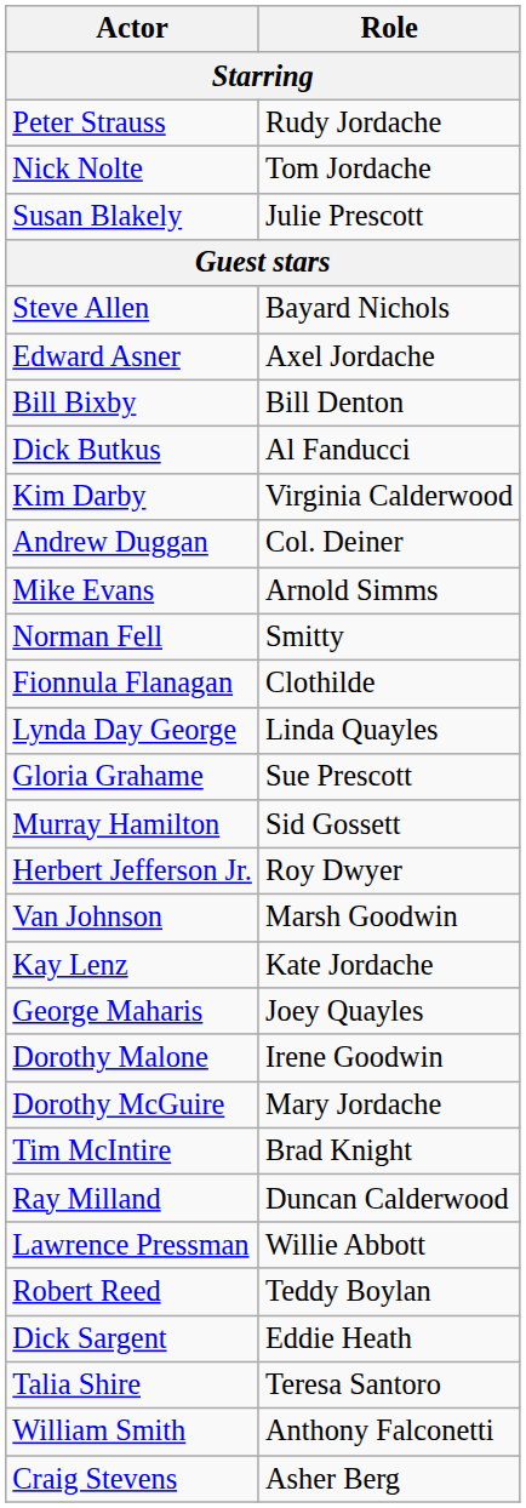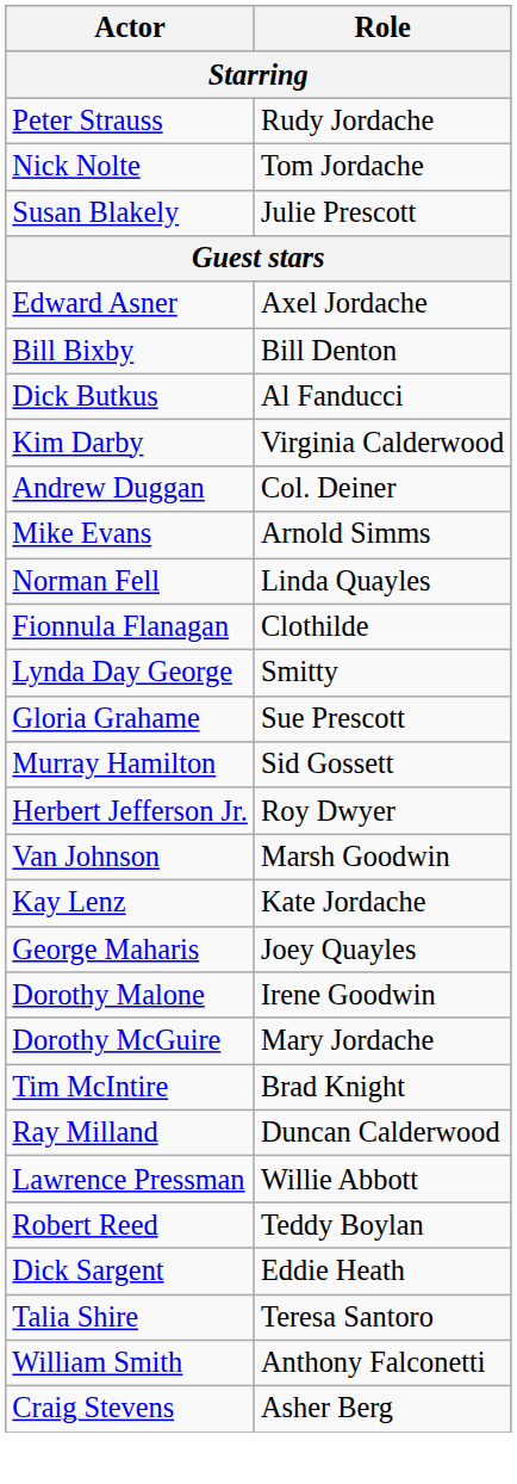- row: Steve Allen | Bayard Nichols
Norman Fell | Role: Smitty -> Linda Quayles
Lynda Day George | Role: Linda Quayles -> Smitty
